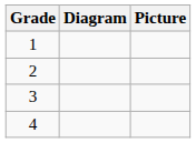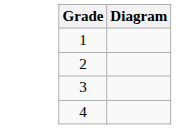- column: Picture
